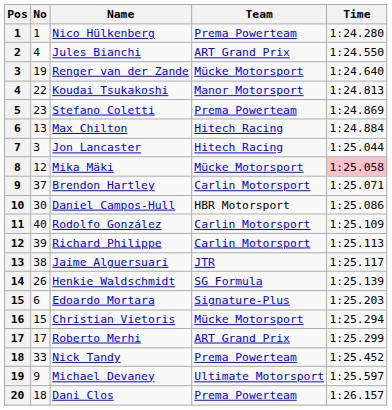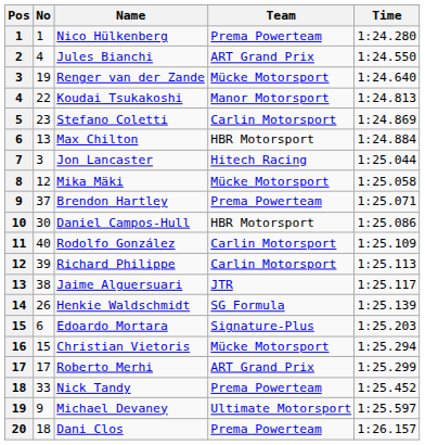Stefano Coletti | Team: Prema Powerteam -> Carlin Motorsport
Max Chilton | Team: Hitech Racing -> HBR Motorsport
Mika Mäki | Time: pink background -> no background
Brendon Hartley | Team: Carlin Motorsport -> Prema Powerteam
